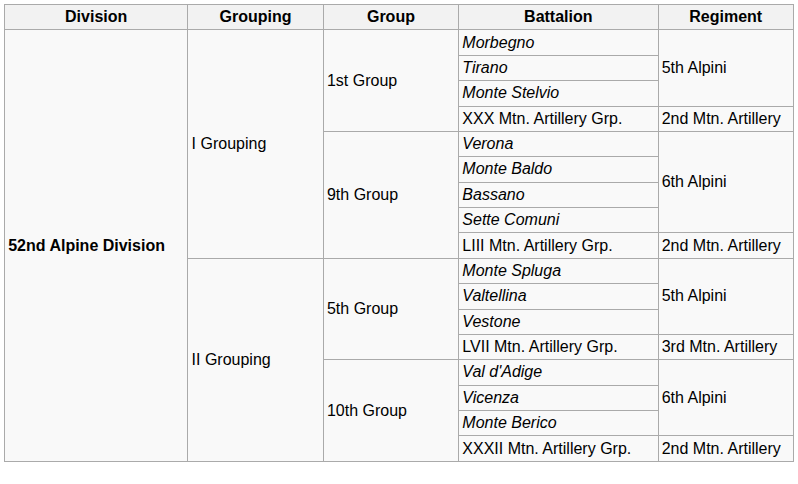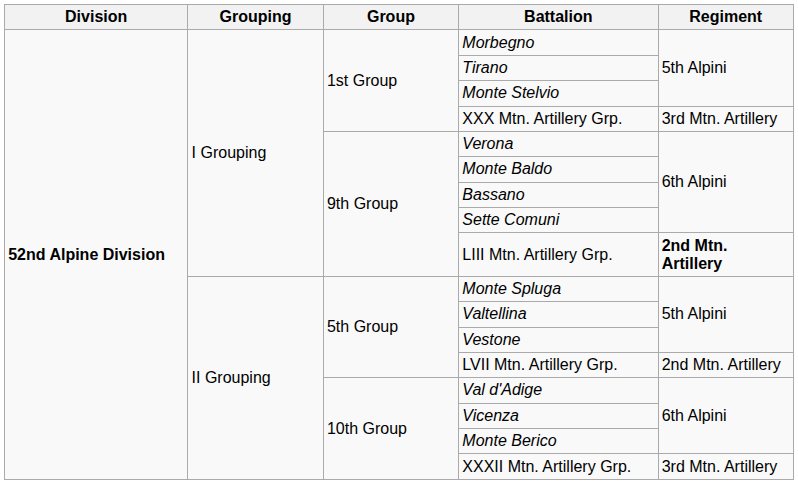XXX Mtn. Artillery Grp. | Regiment: 2nd Mtn. Artillery -> 3rd Mtn. Artillery
LIII Mtn. Artillery Grp. | Regiment: normal -> bold
LVII Mtn. Artillery Grp. | Regiment: 3rd Mtn. Artillery -> 2nd Mtn. Artillery
XXXII Mtn. Artillery Grp. | Regiment: 2nd Mtn. Artillery -> 3rd Mtn. Artillery
